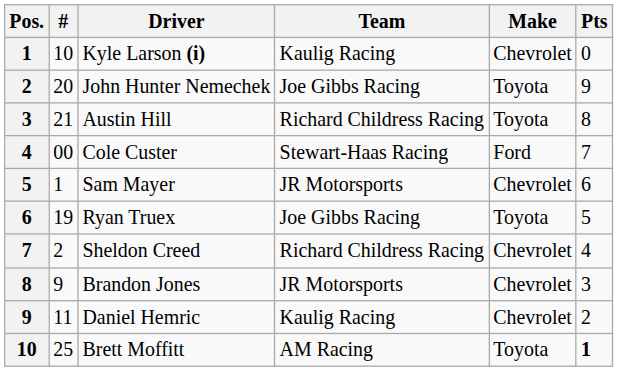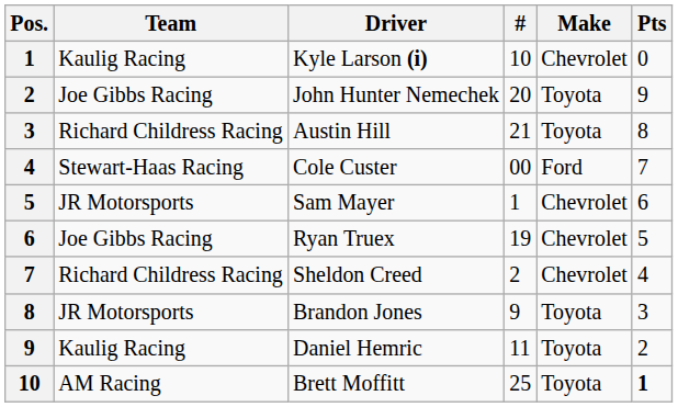columns swapped: # <-> Team
Ryan Truex | Make: Toyota -> Chevrolet
Brandon Jones | Make: Chevrolet -> Toyota
Daniel Hemric | Make: Chevrolet -> Toyota
